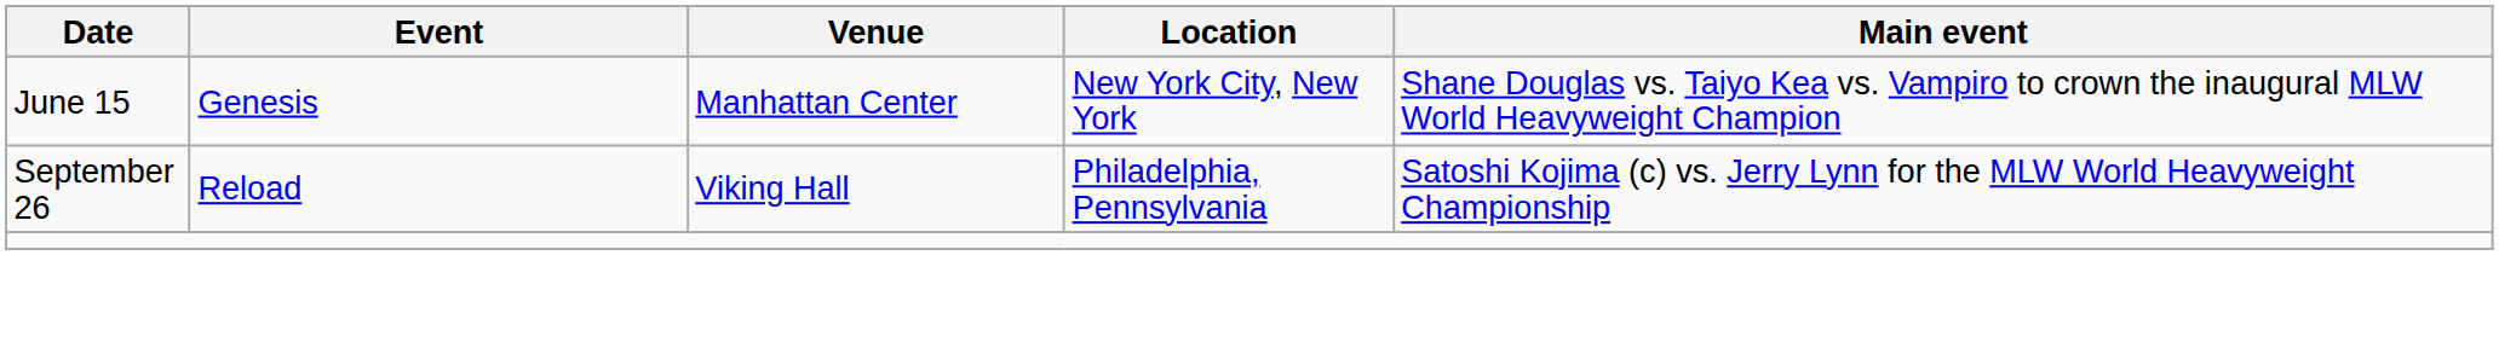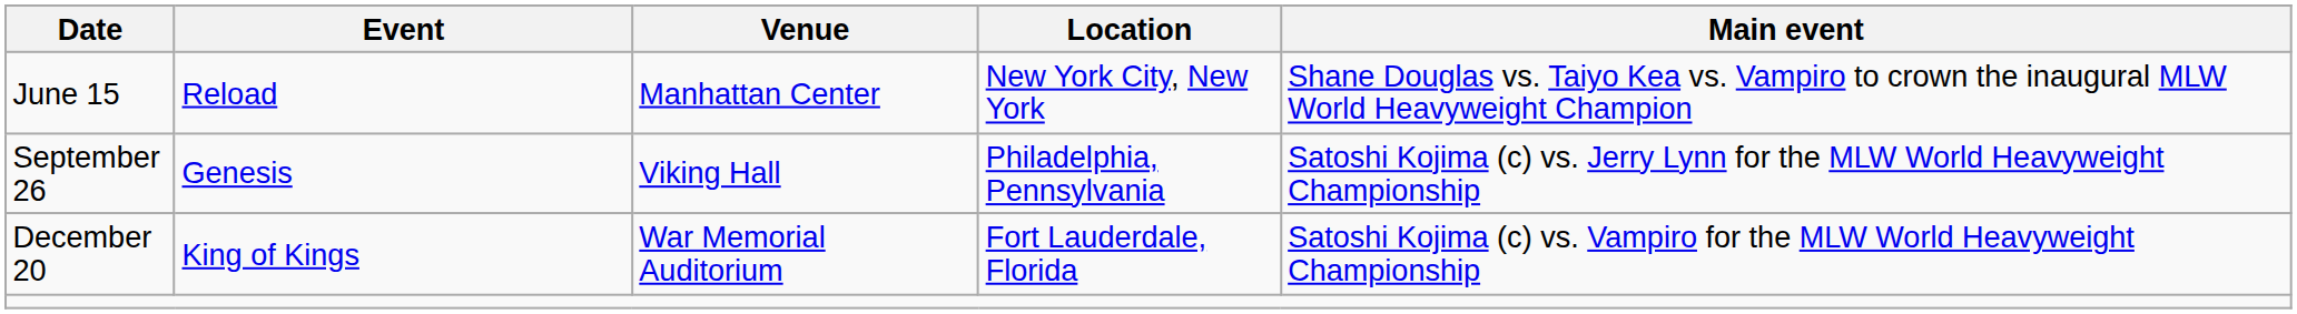June 15 | Event: Genesis -> Reload
September 26 | Event: Reload -> Genesis
+ row: December 20 | King of Kings | War Memorial Auditorium | Fort Lauderdale, Florida | Satoshi Kojima (c) vs. Vampiro for the MLW World Heavyweight Championship
